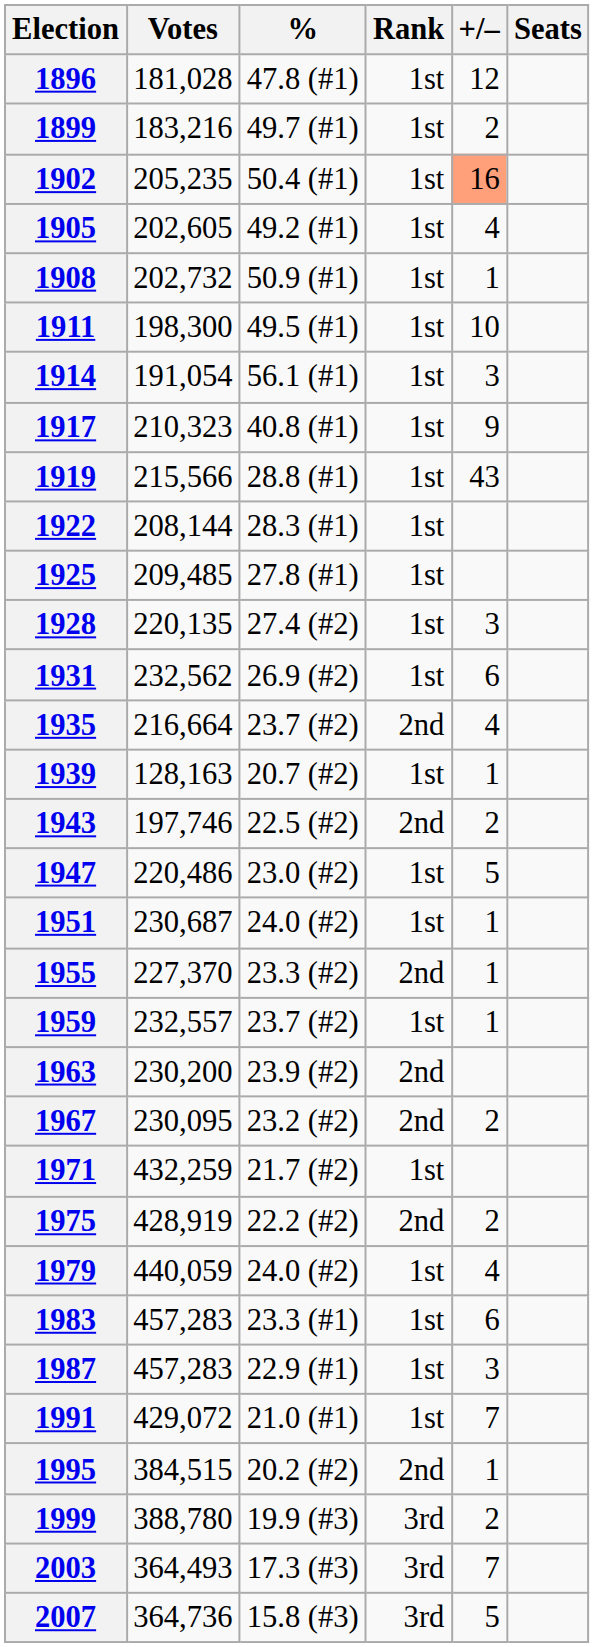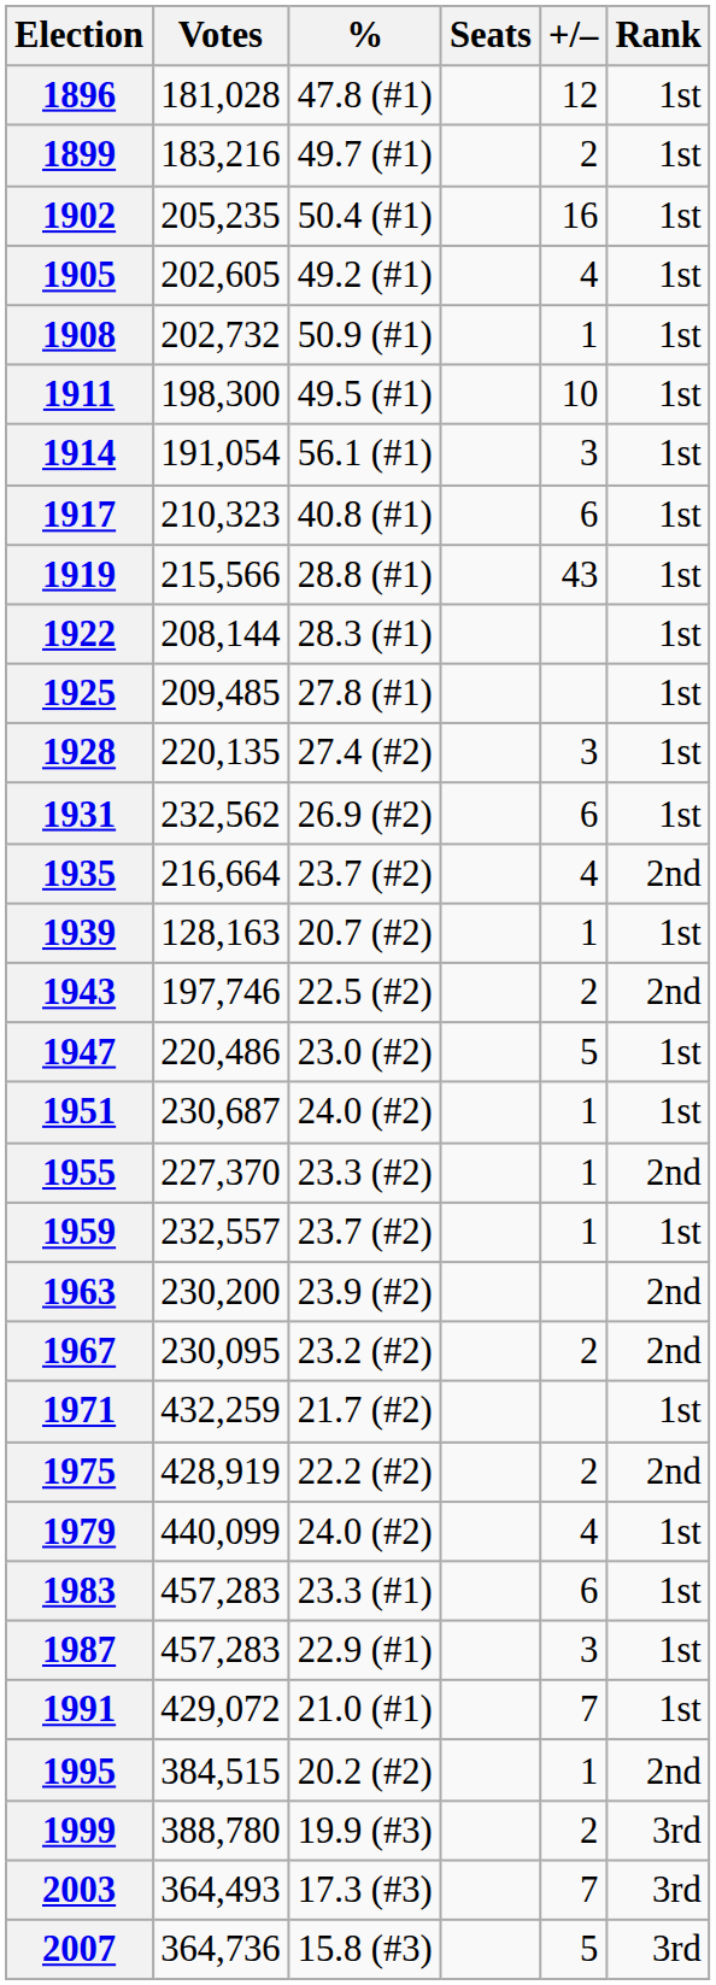columns swapped: Seats <-> Rank
1902 | +/–: lightsalmon background -> no background
1917 | +/–: 9 -> 6
1979 | Votes: 440,059 -> 440,099
